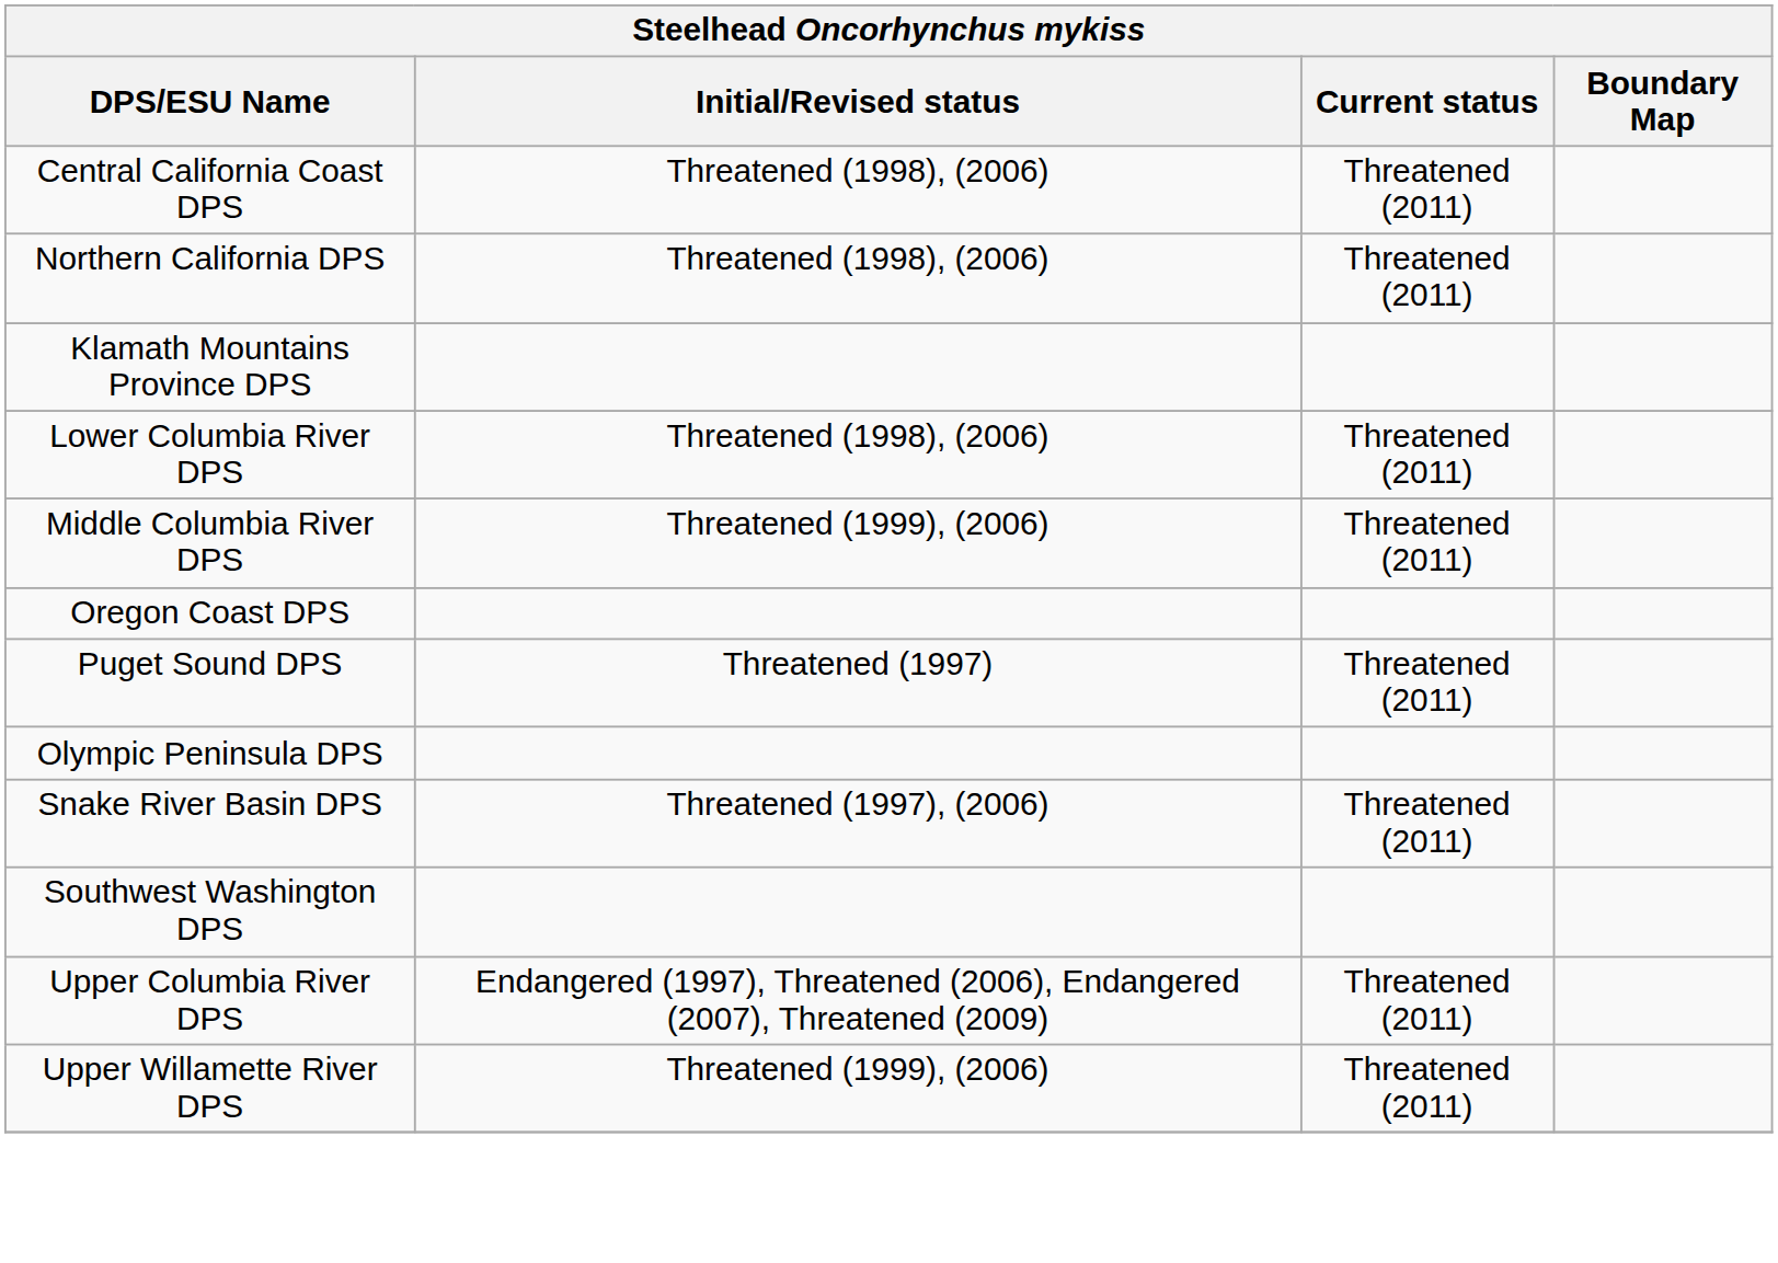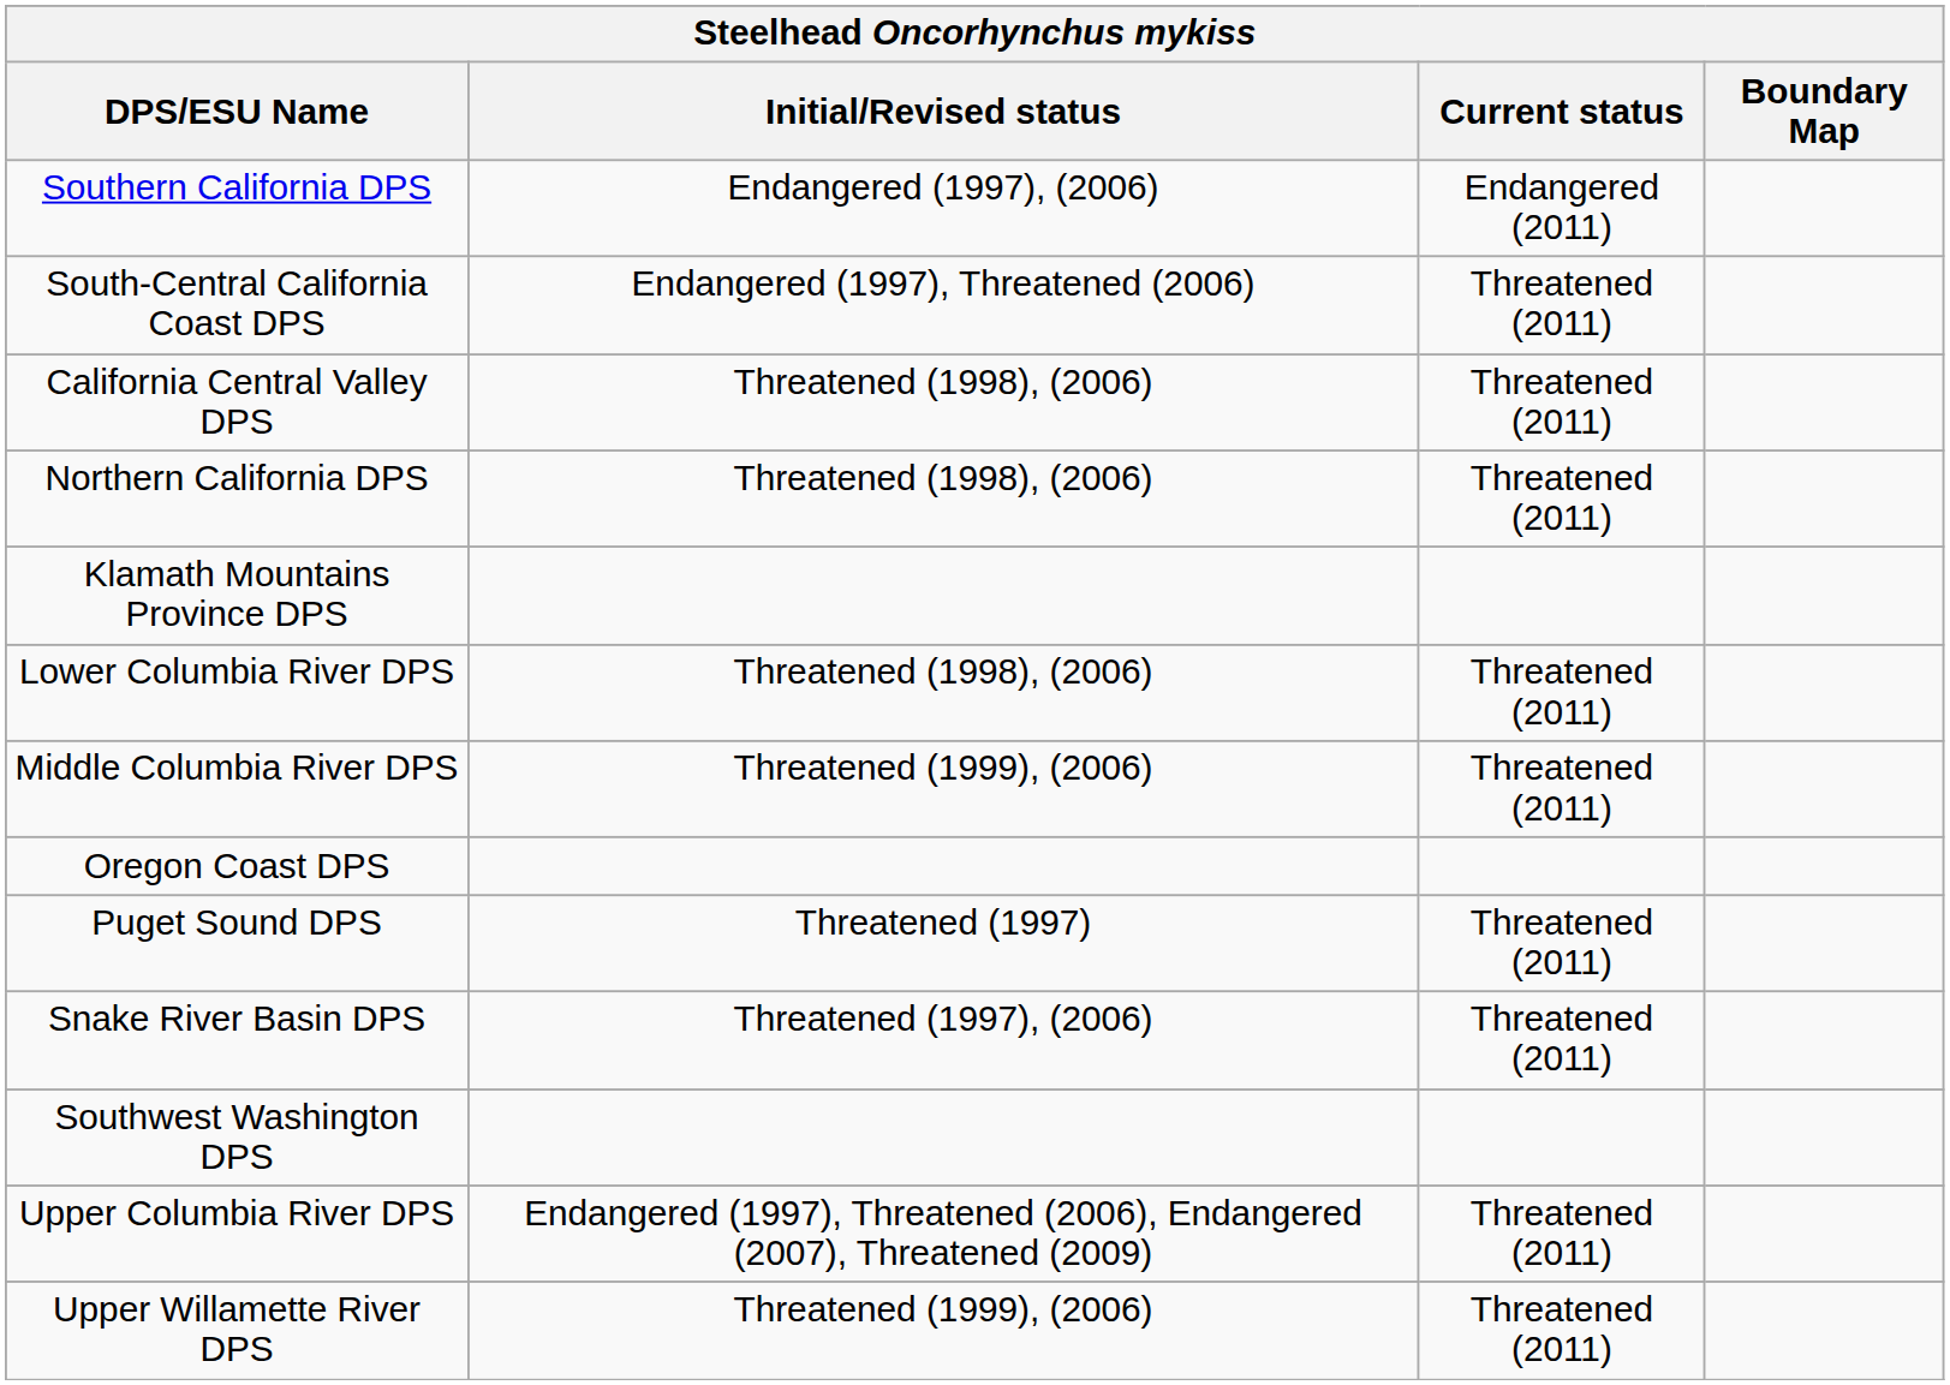+ row: Southern California DPS | Endangered (1997), (2006) | Endangered (2011)
+ row: South-Central California Coast DPS | Endangered (1997), Threatened (2006) | Threatened (2011)
+ row: California Central Valley DPS | Threatened (1998), (2006) | Threatened (2011)
- row: Central California Coast DPS | Threatened (1998), (2006) | Threatened (2011)
- row: Olympic Peninsula DPS
